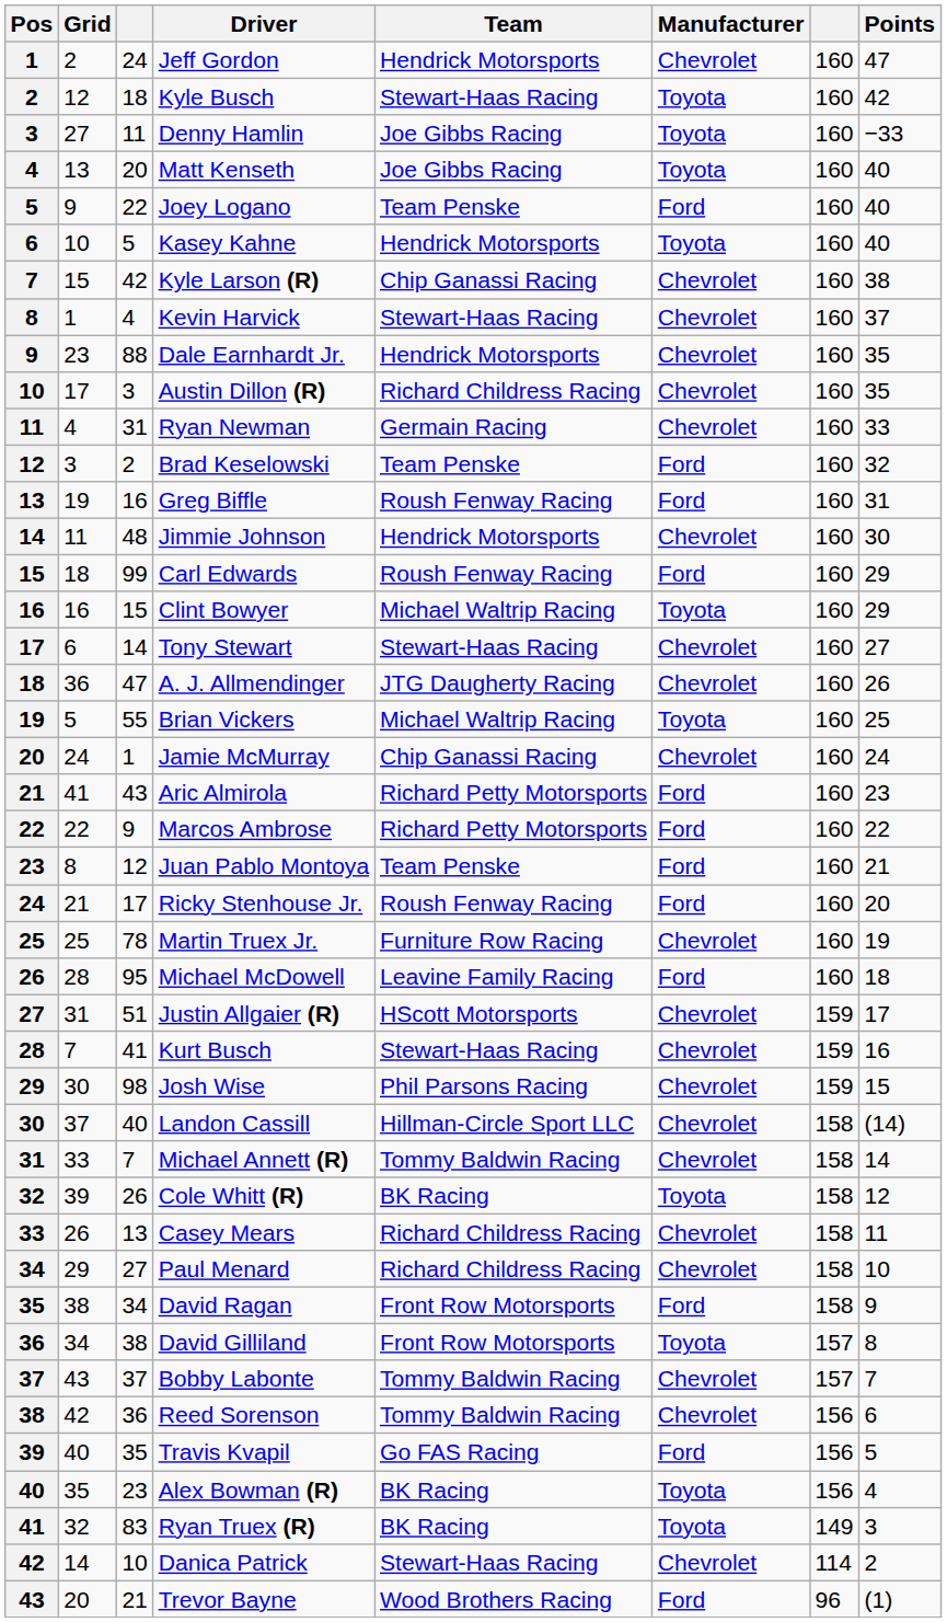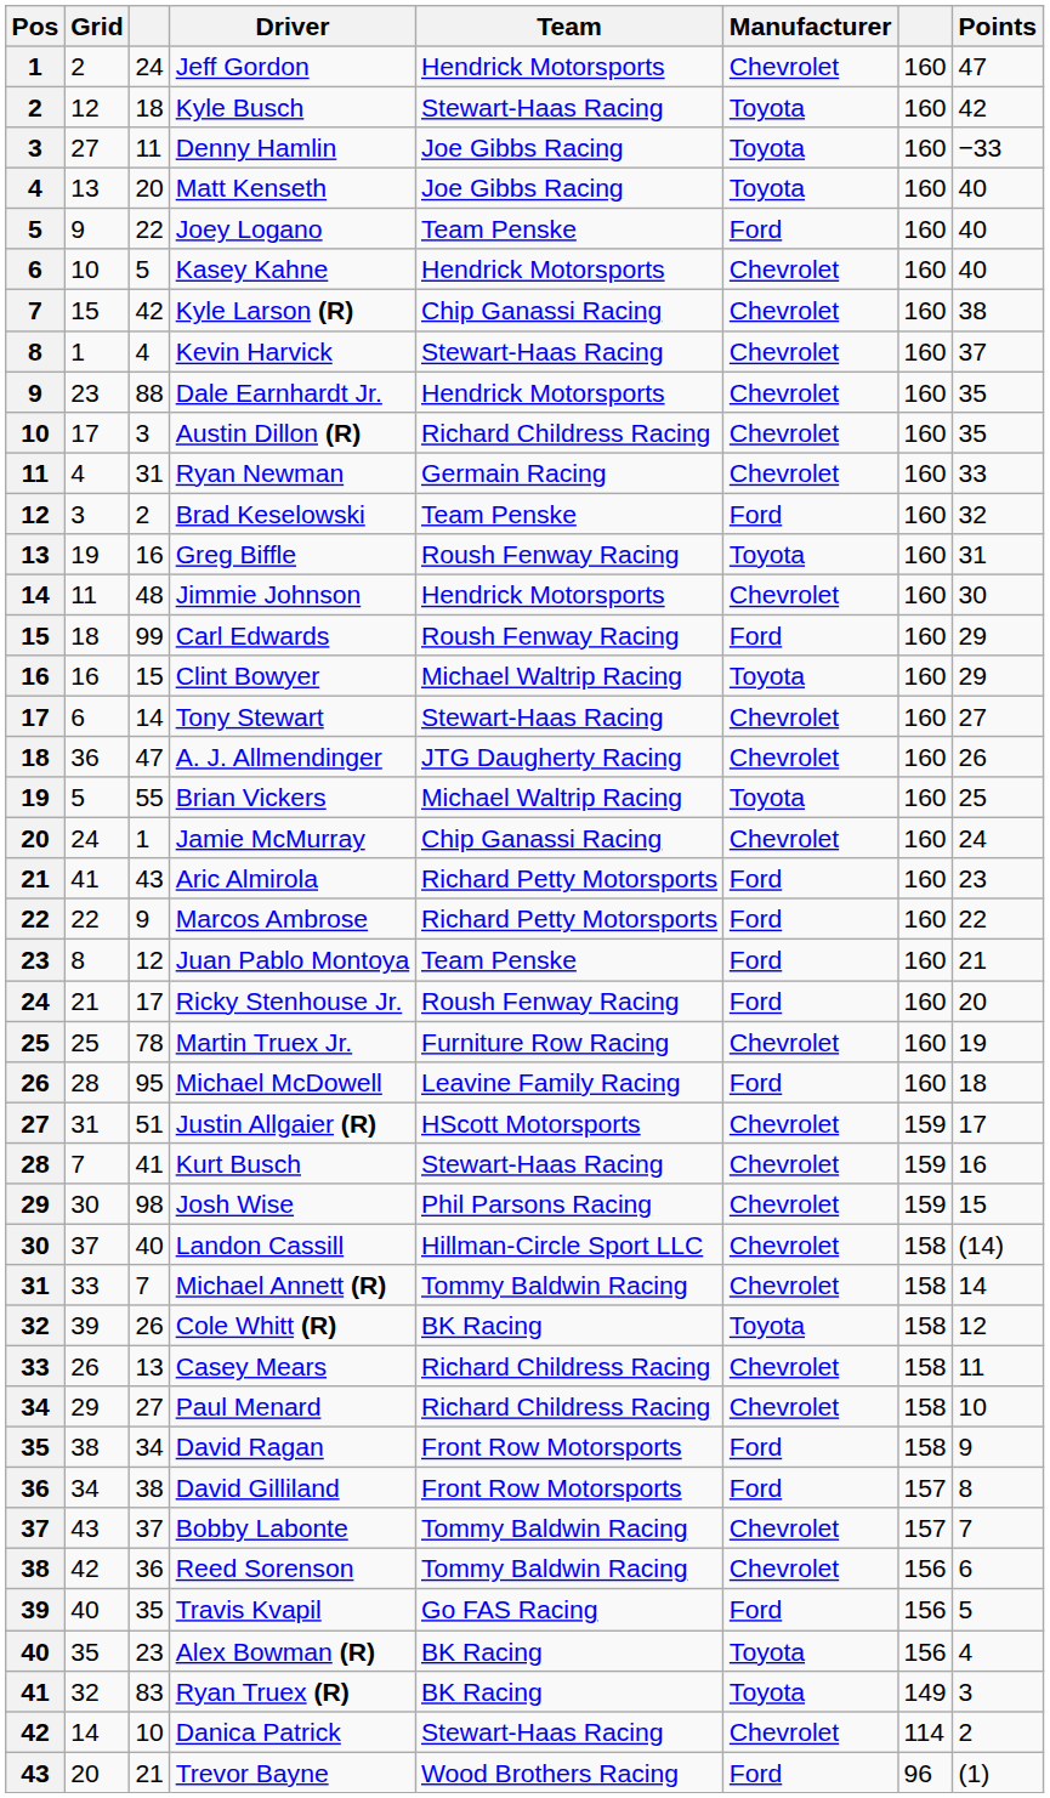Kasey Kahne | Manufacturer: Toyota -> Chevrolet
Greg Biffle | Manufacturer: Ford -> Toyota
David Gilliland | Manufacturer: Toyota -> Ford
